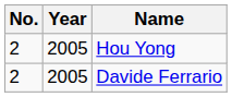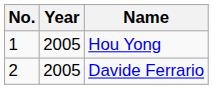Hou Yong | No.: 2 -> 1
